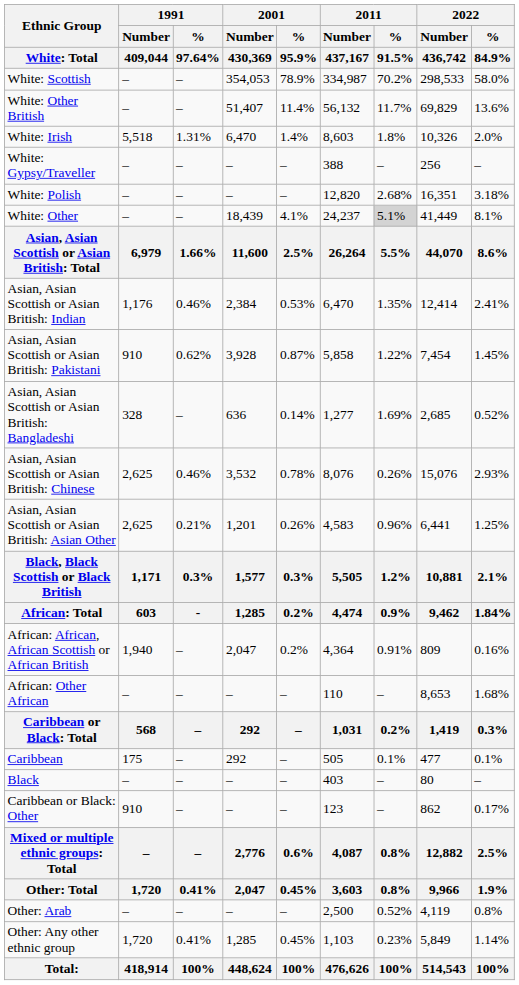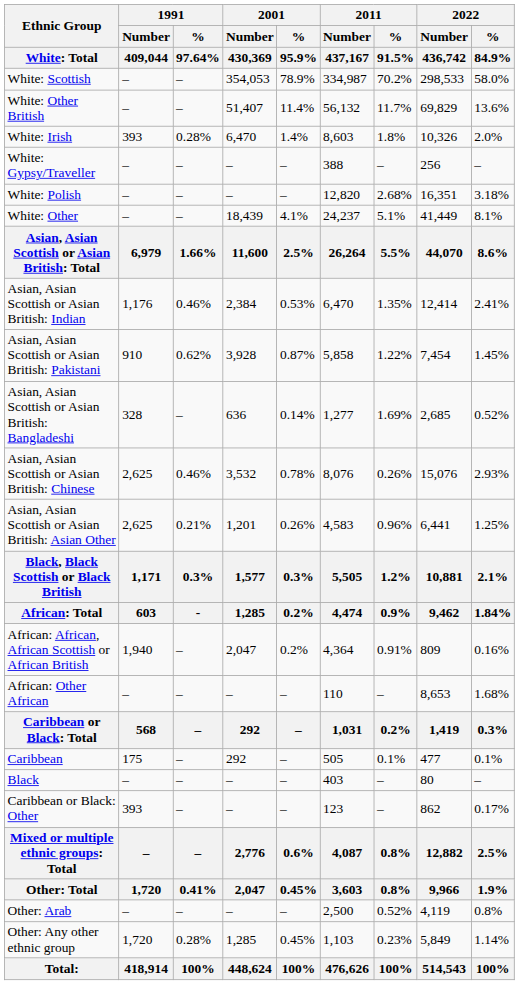White: Irish | 1991 / Number / 409,044: 5,518 -> 393
White: Irish | 1991 / % / 97.64%: 1.31% -> 0.28%
White: Other | 2011 / % / 91.5%: lightgrey background -> no background
Caribbean or Black: Other | 1991 / Number / 409,044: 910 -> 393
Other: Any other ethnic group | 1991 / % / 97.64%: 0.41% -> 0.28%
